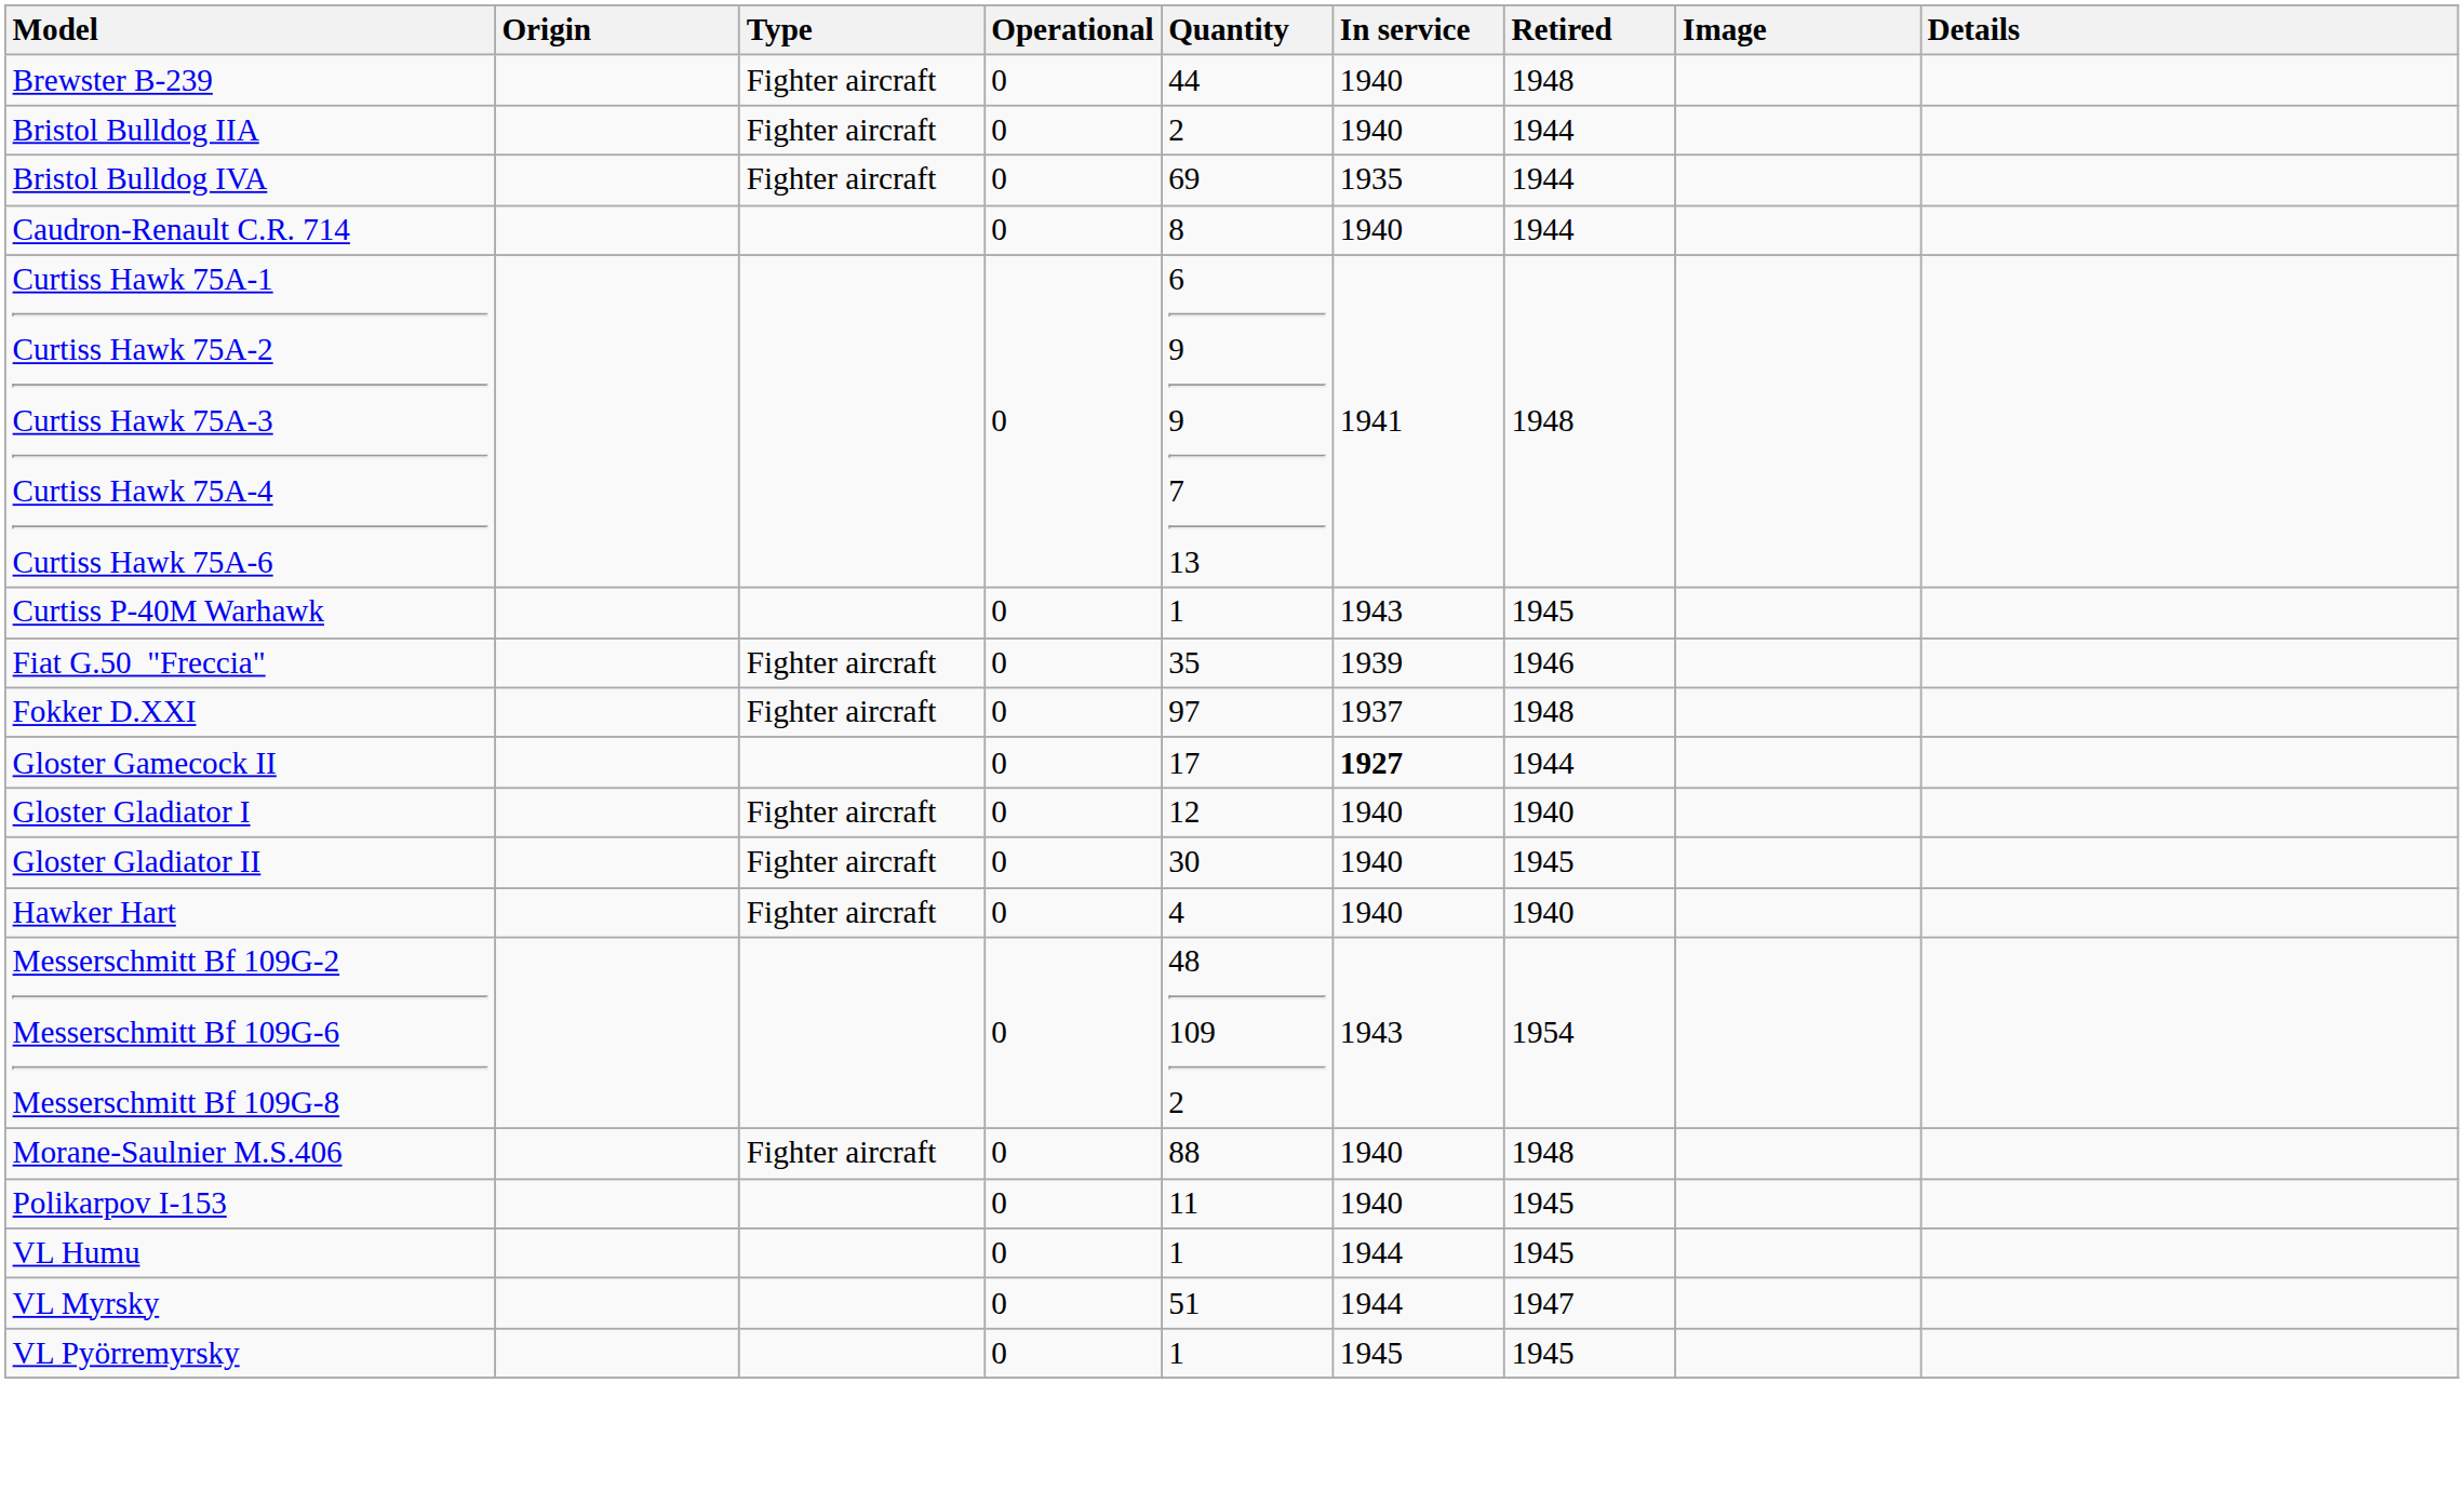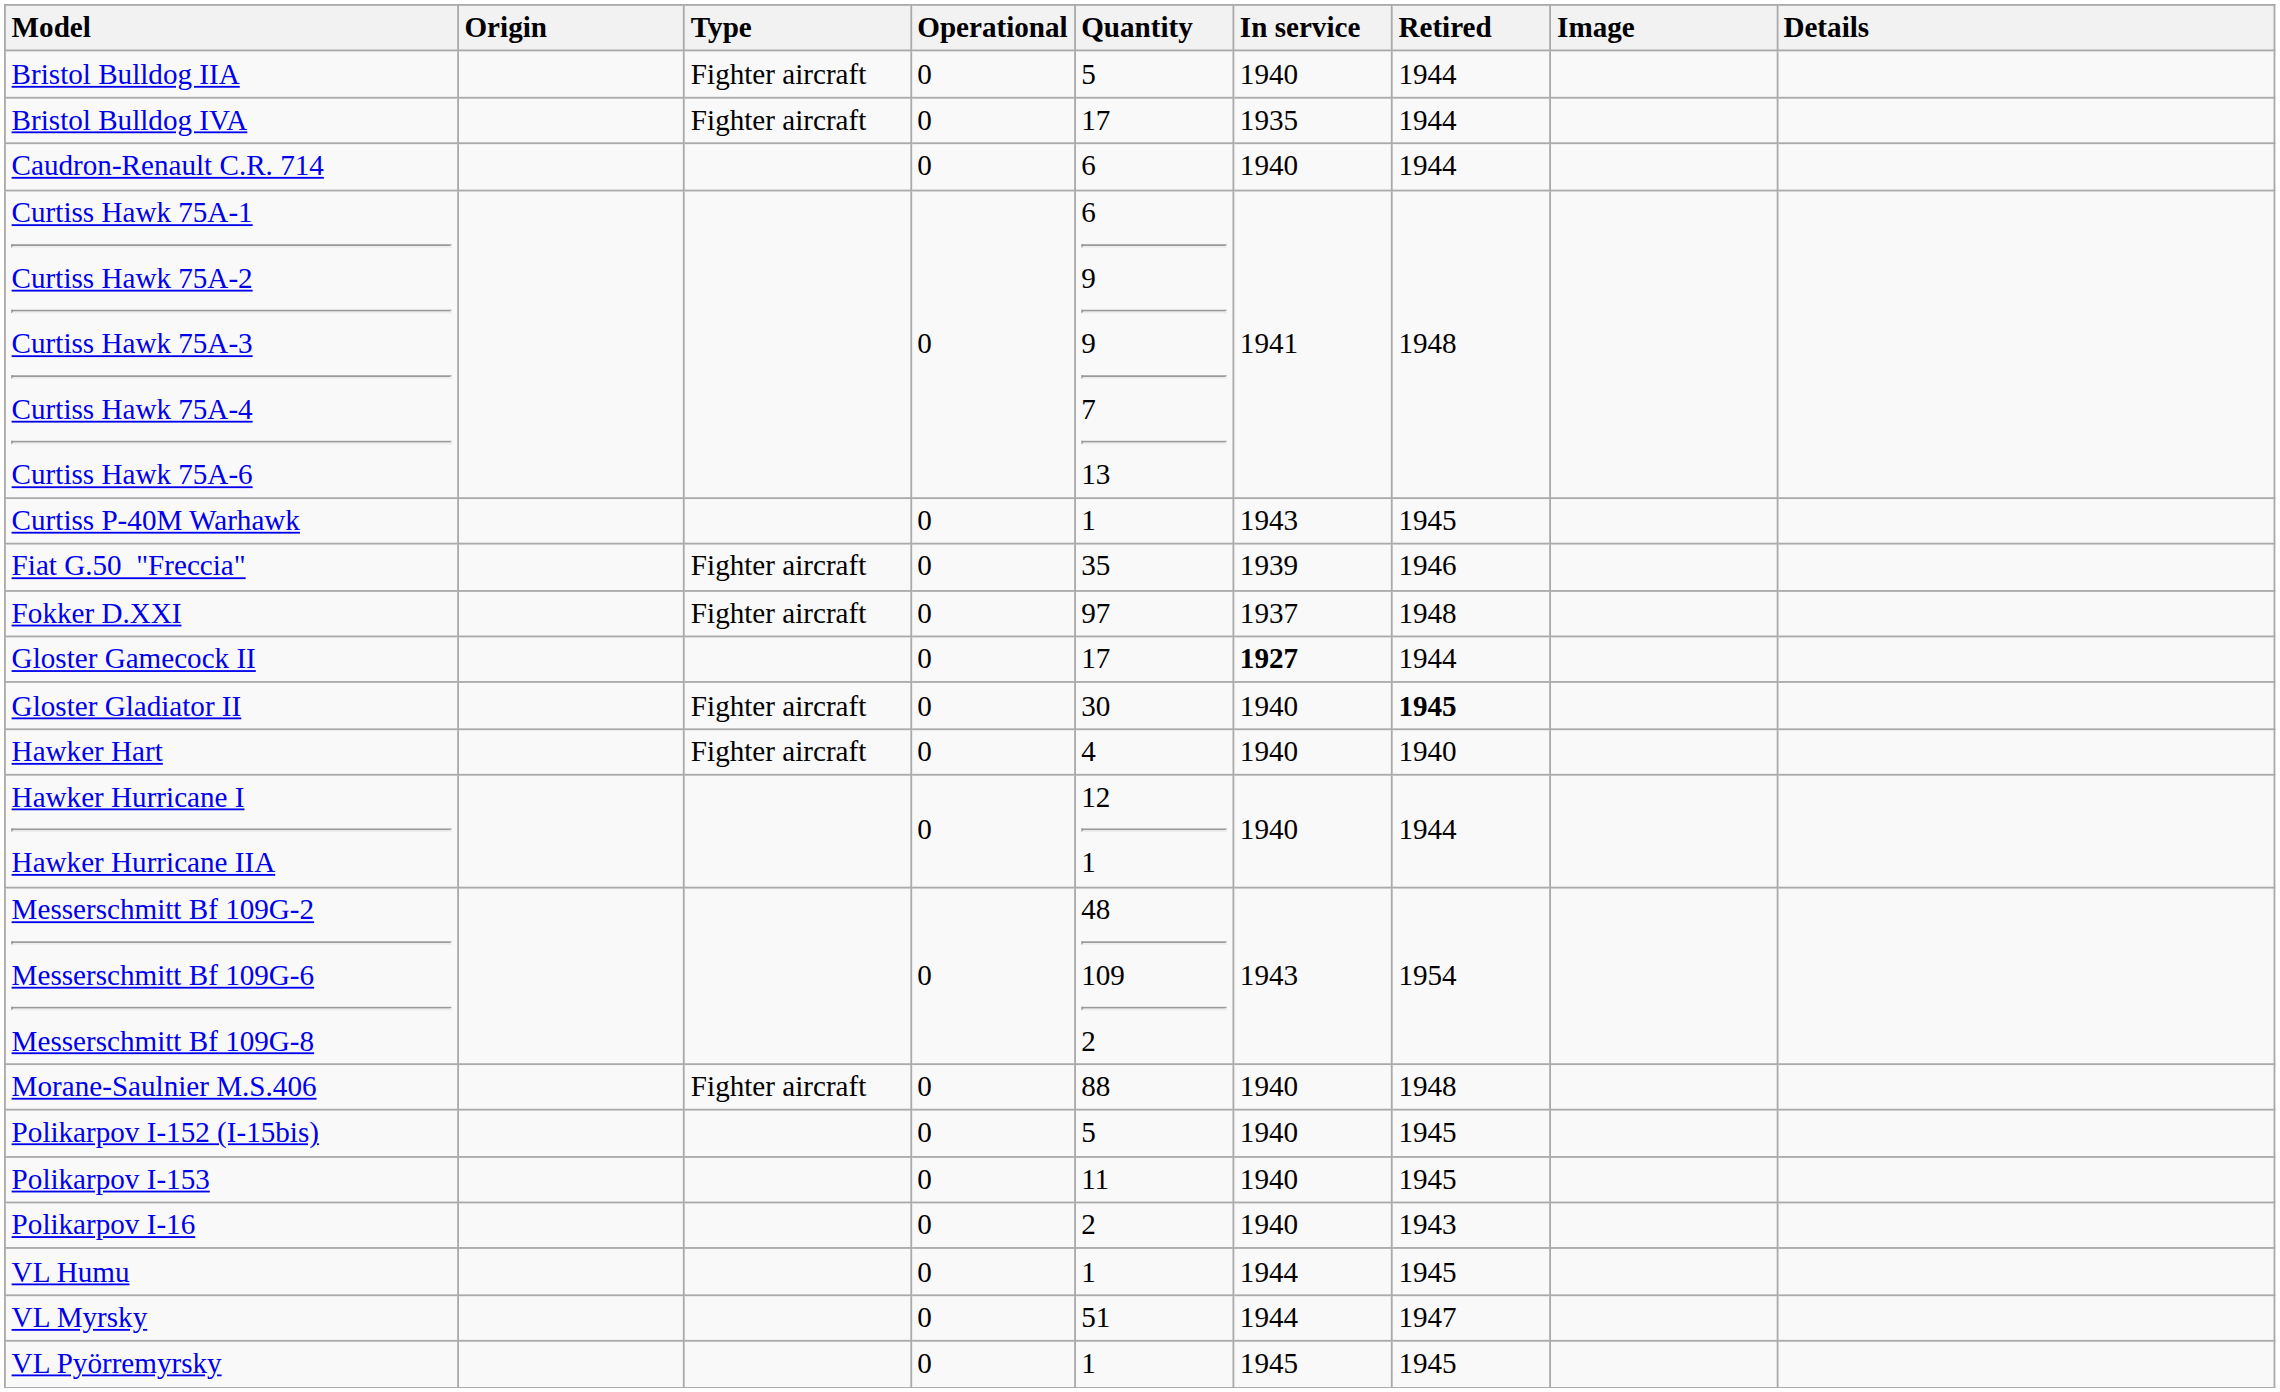- row: Brewster B-239 | Fighter aircraft | 0 | 44 | 1940 | 1948
Bristol Bulldog IIA | Quantity: 2 -> 5
Bristol Bulldog IVA | Quantity: 69 -> 17
Caudron-Renault C.R. 714 | Quantity: 8 -> 6
- row: Gloster Gladiator I | Fighter aircraft | 0 | 12 | 1940 | 1940
Gloster Gladiator II | Retired: normal -> bold
+ row: Hawker Hurricane I Hawker Hurricane IIA | 0 | 12 1 | 1940 | 1944
+ row: Polikarpov I-152 (I-15bis) | 0 | 5 | 1940 | 1945
+ row: Polikarpov I-16 | 0 | 2 | 1940 | 1943
